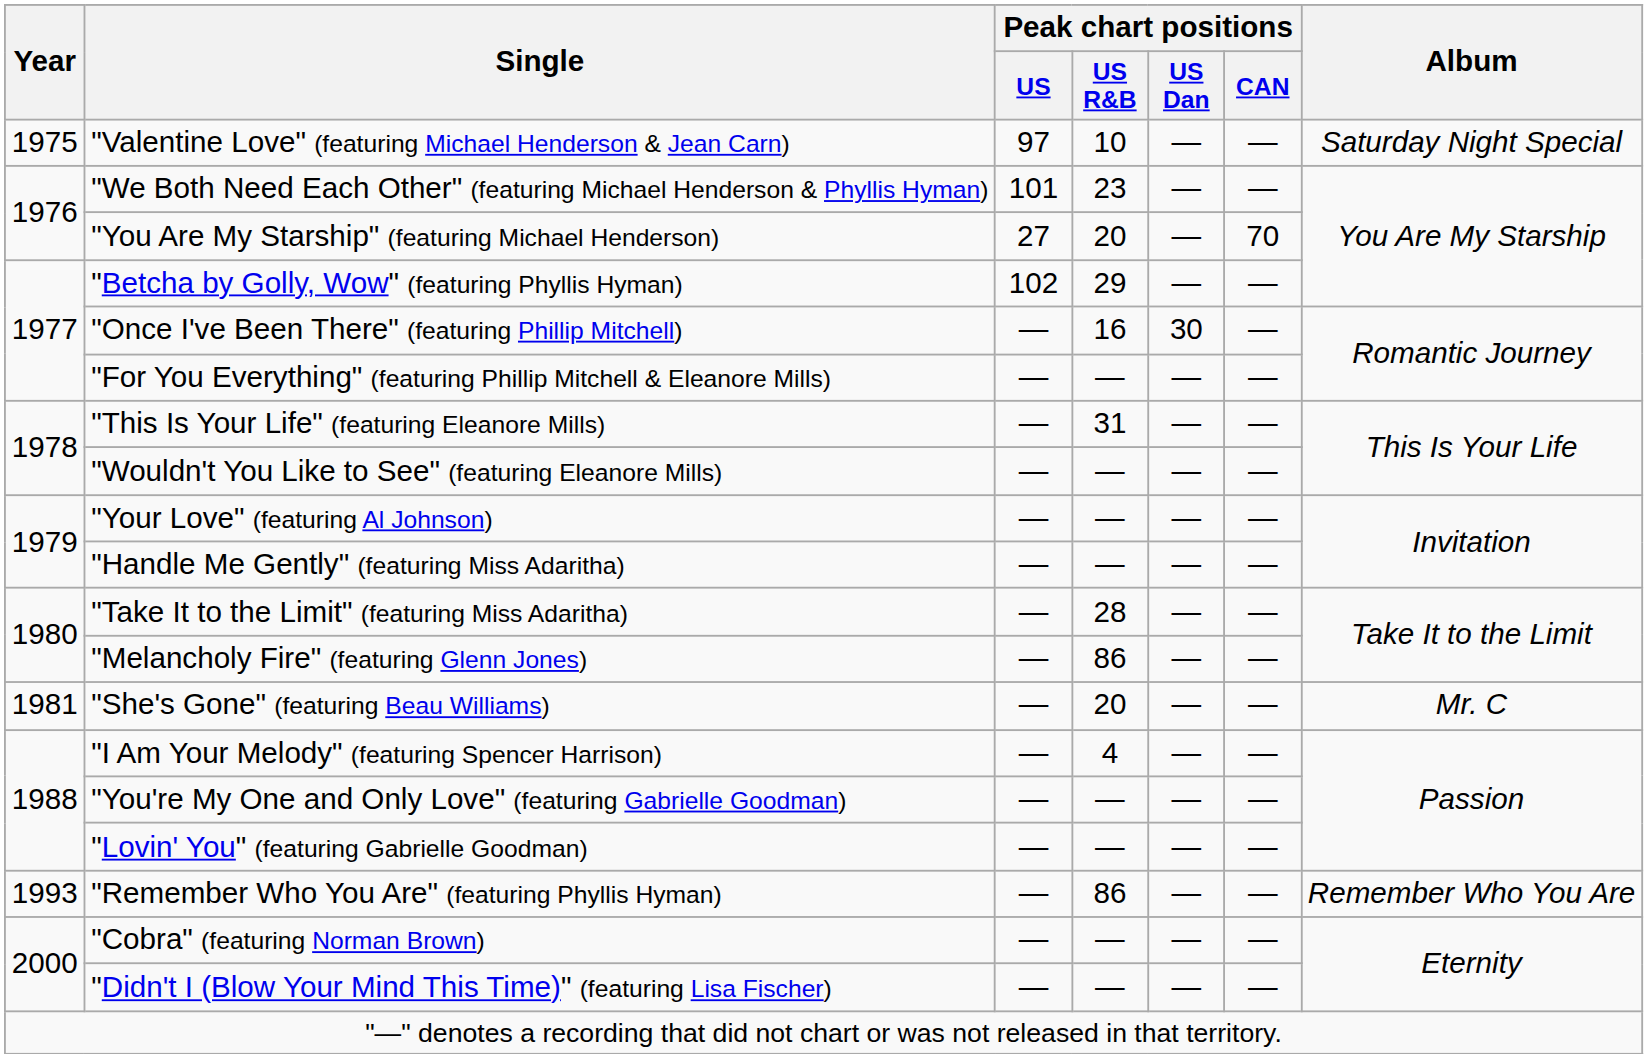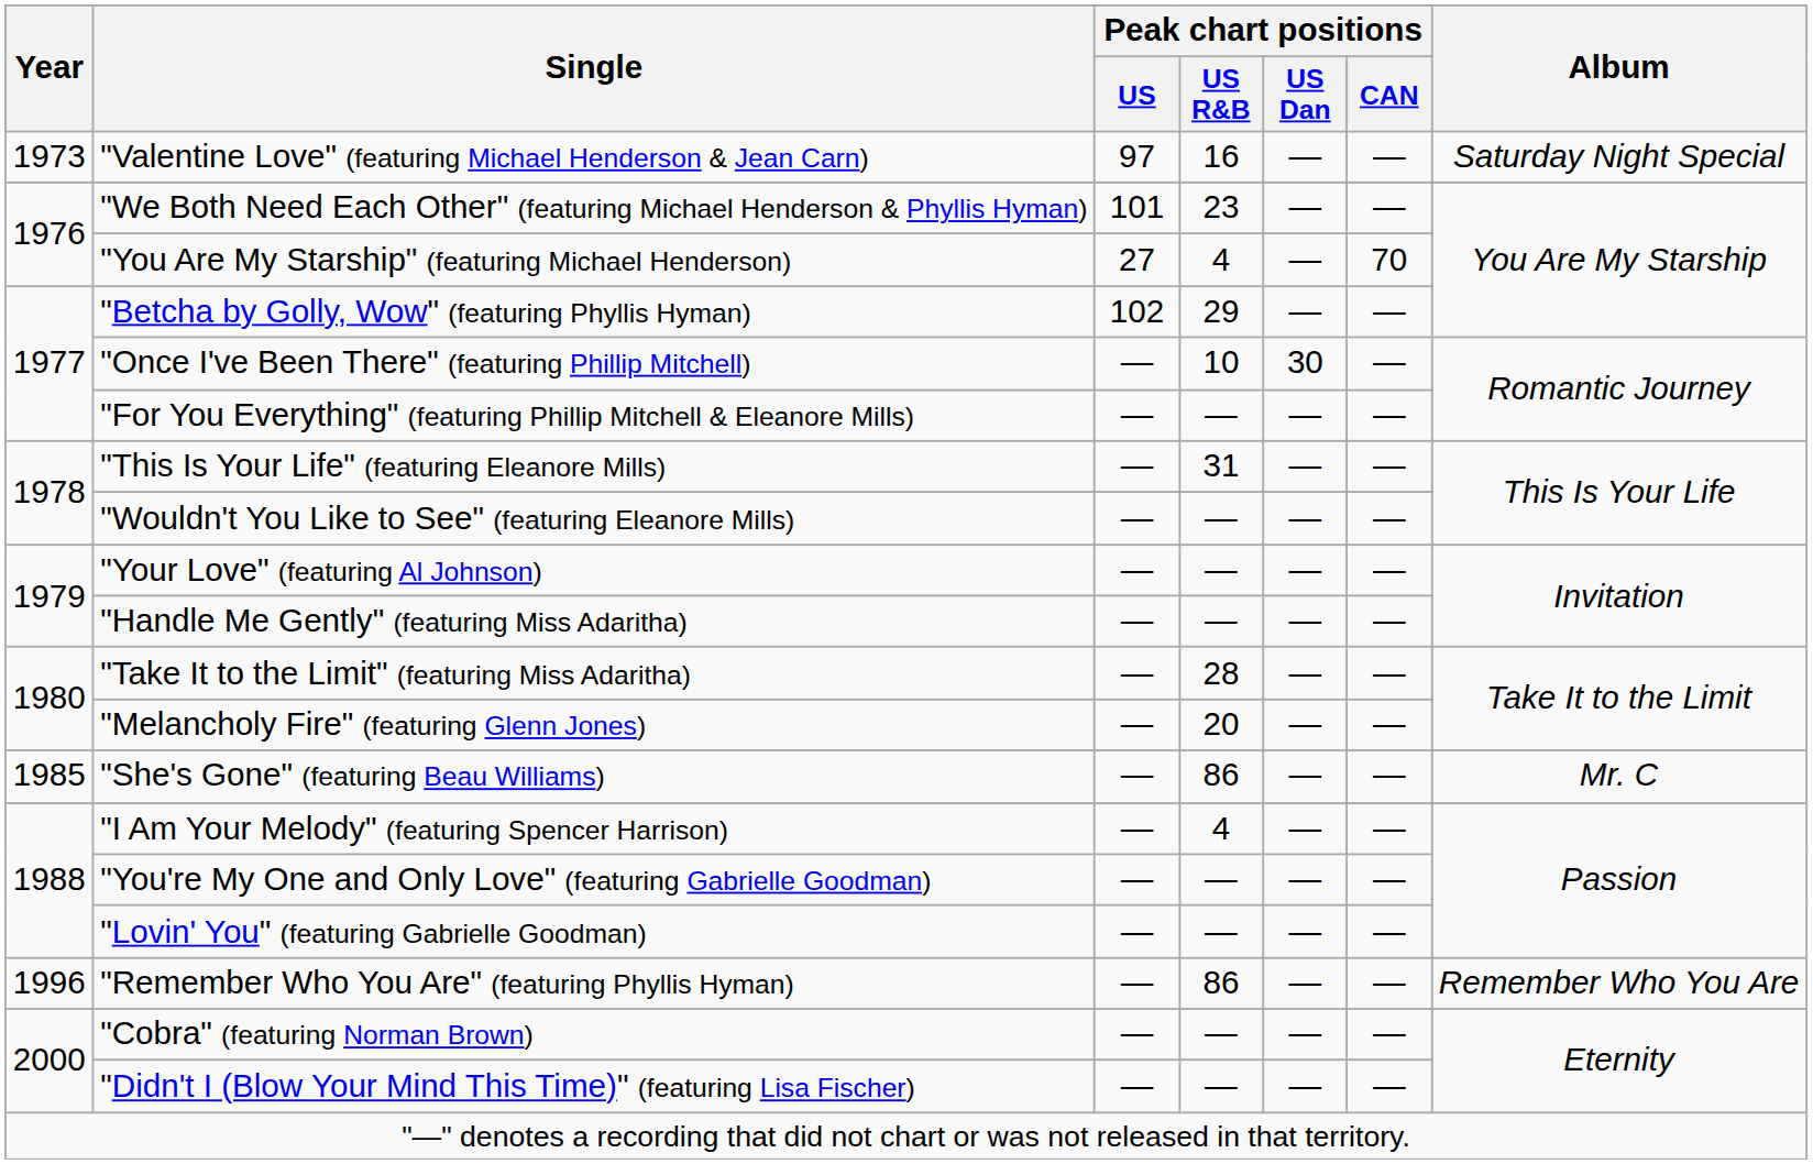"Valentine Love" (featuring Michael Henderson & Jean Carn) | Year: 1975 -> 1973
"Valentine Love" (featuring Michael Henderson & Jean Carn) | Peak chart positions / US R&B: 10 -> 16
"You Are My Starship" (featuring Michael Henderson) | Peak chart positions / US R&B: 20 -> 4
"Once I've Been There" (featuring Phillip Mitchell) | Peak chart positions / US R&B: 16 -> 10
"Melancholy Fire" (featuring Glenn Jones) | Peak chart positions / US R&B: 86 -> 20
"She's Gone" (featuring Beau Williams) | Year: 1981 -> 1985
"She's Gone" (featuring Beau Williams) | Peak chart positions / US R&B: 20 -> 86
"Remember Who You Are" (featuring Phyllis Hyman) | Year: 1993 -> 1996
